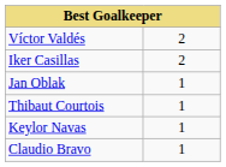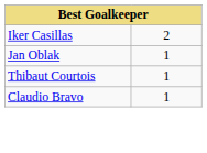- row: Víctor Valdés | 2
- row: Keylor Navas | 1
